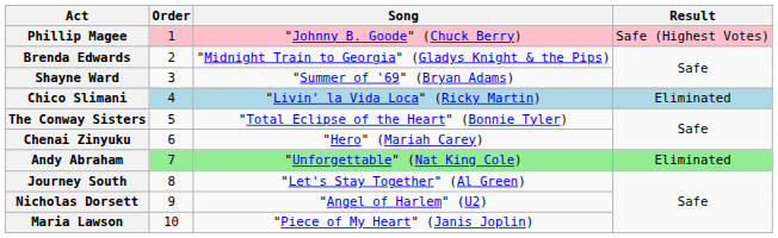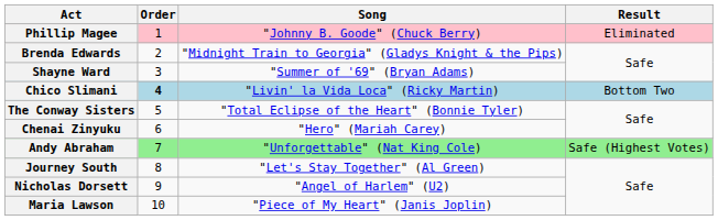Phillip Magee | Result: Safe (Highest Votes) -> Eliminated
Chico Slimani | Order: normal -> bold
Chico Slimani | Result: Eliminated -> Bottom Two
Andy Abraham | Result: Eliminated -> Safe (Highest Votes)
